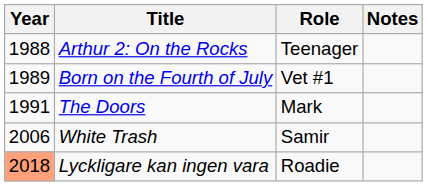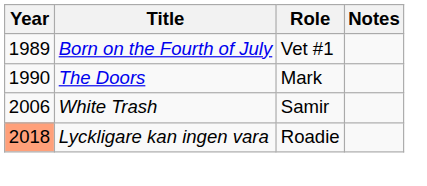- row: 1988 | Arthur 2: On the Rocks | Teenager
The Doors | Year: 1991 -> 1990
